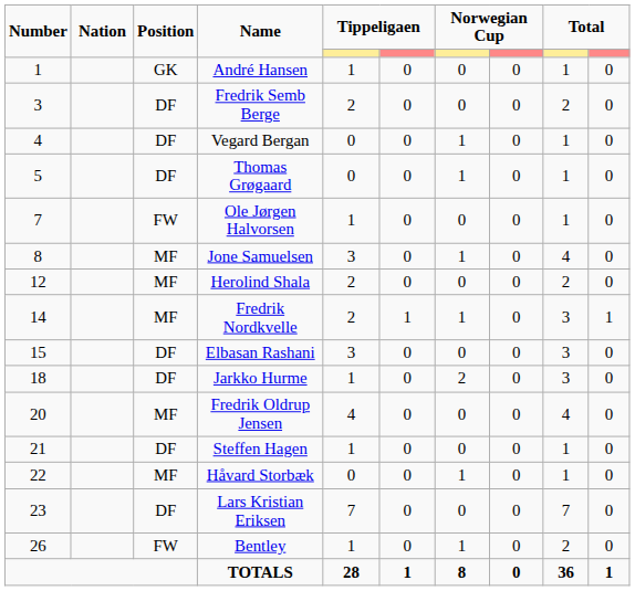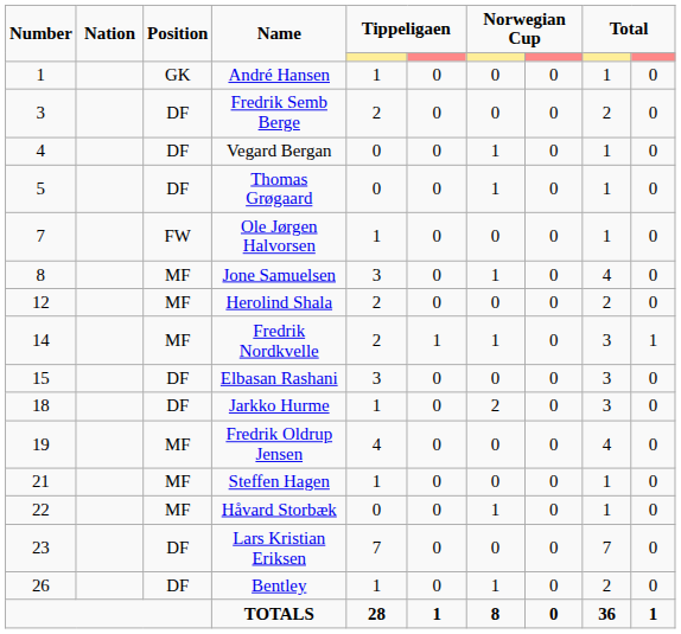Fredrik Oldrup Jensen | Number: 20 -> 19
Steffen Hagen | Position: DF -> MF
Bentley | Position: FW -> DF
